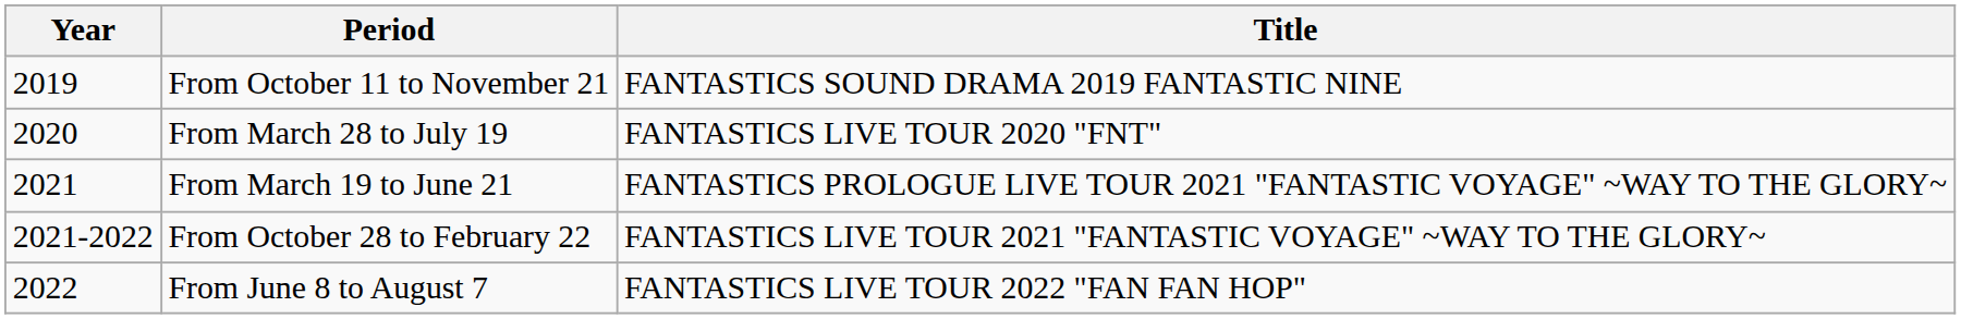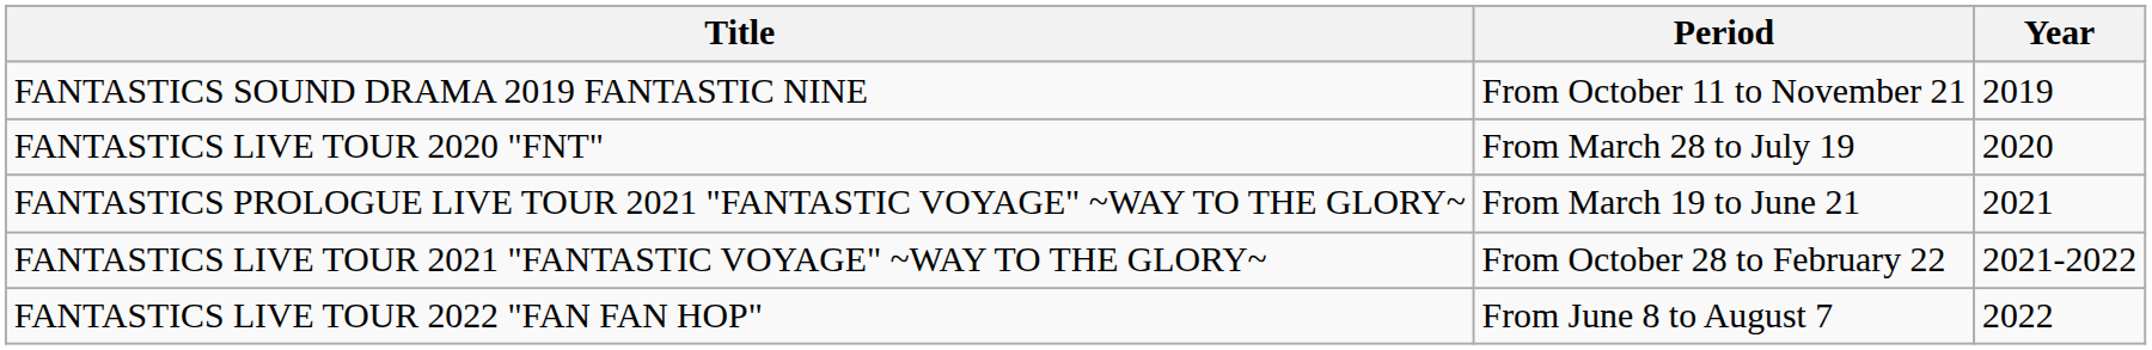columns swapped: Year <-> Title
